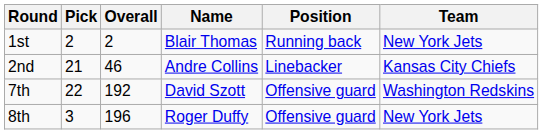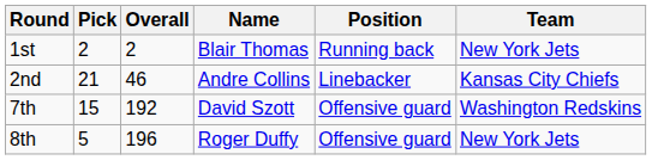7th | Pick: 22 -> 15
8th | Pick: 3 -> 5
